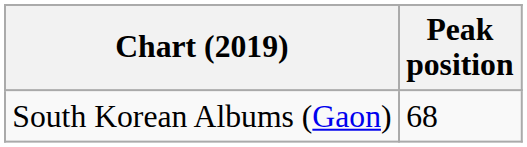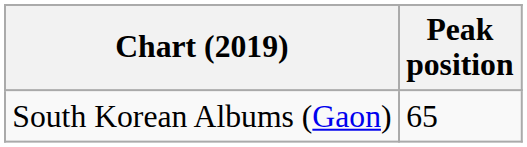South Korean Albums (Gaon) | Peak position: 68 -> 65
